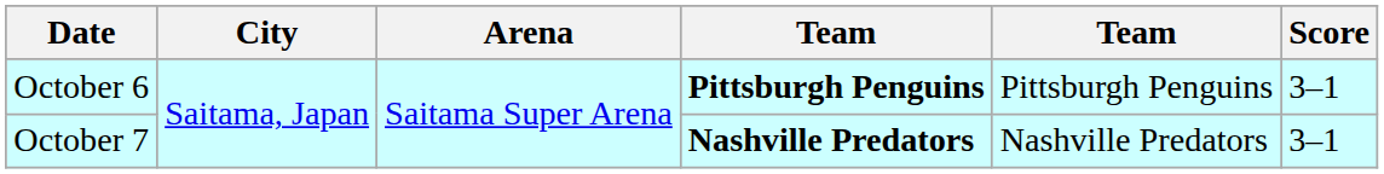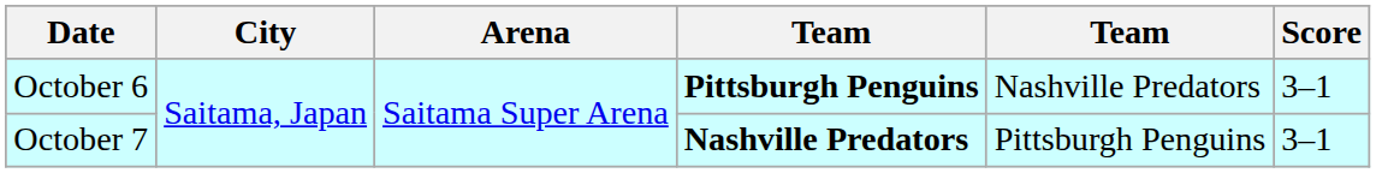October 6 | column 5: Pittsburgh Penguins -> Nashville Predators
October 7 | column 5: Nashville Predators -> Pittsburgh Penguins
